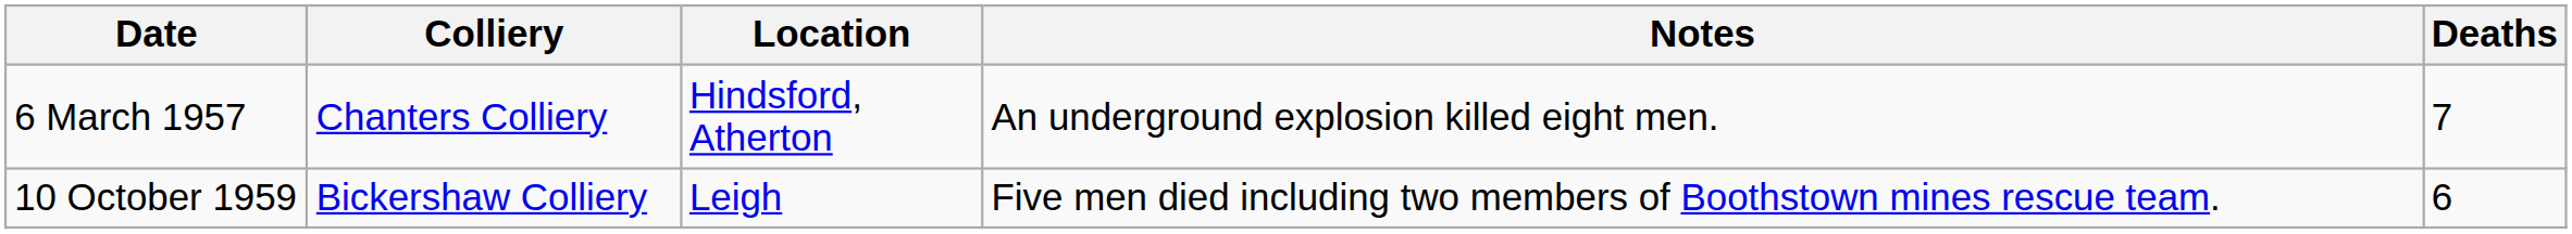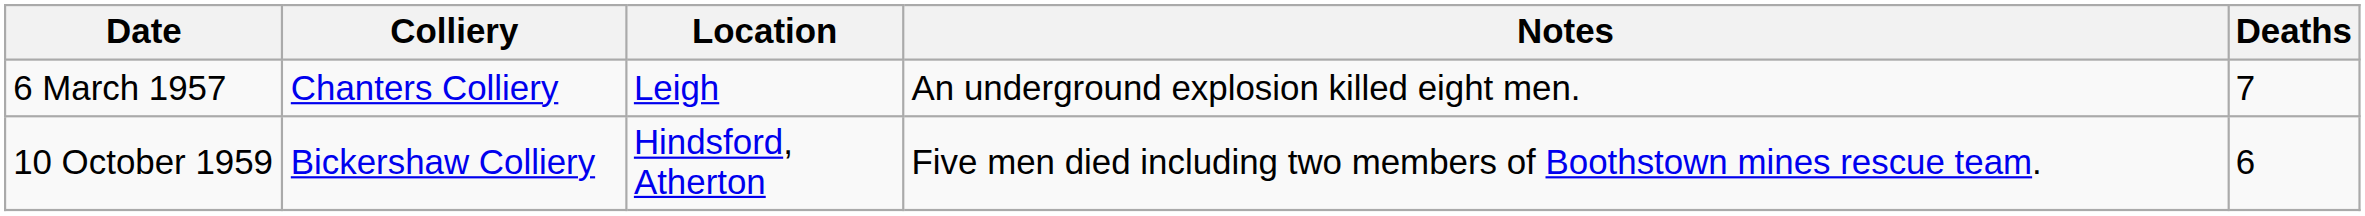6 March 1957 | Location: Hindsford, Atherton -> Leigh
10 October 1959 | Location: Leigh -> Hindsford, Atherton
